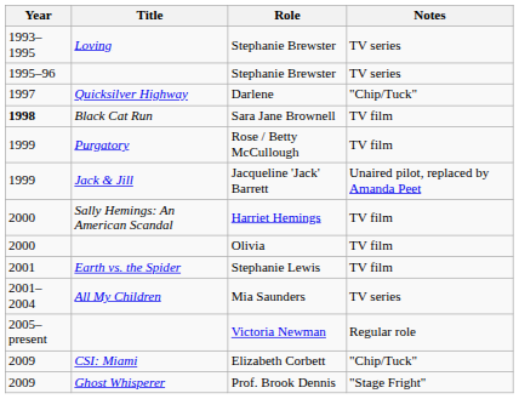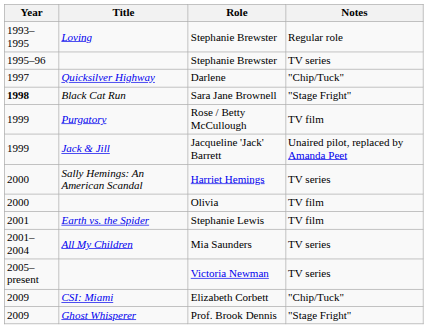Loving / Stephanie Brewster | Notes: TV series -> Regular role
Sara Jane Brownell | Notes: TV film -> "Stage Fright"
Harriet Hemings | Notes: TV film -> TV series
Victoria Newman | Notes: Regular role -> TV series
